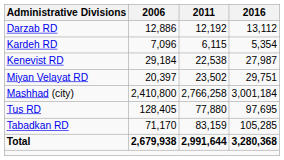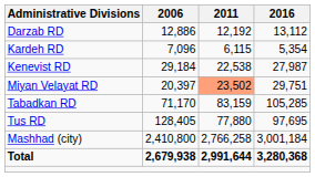Miyan Velayat RD | 2011: no background -> lightsalmon background
rows swapped: Tabadkan RD <-> Mashhad (city)
